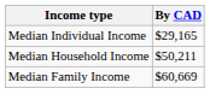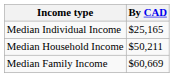Median Individual Income | By CAD: $29,165 -> $25,165
